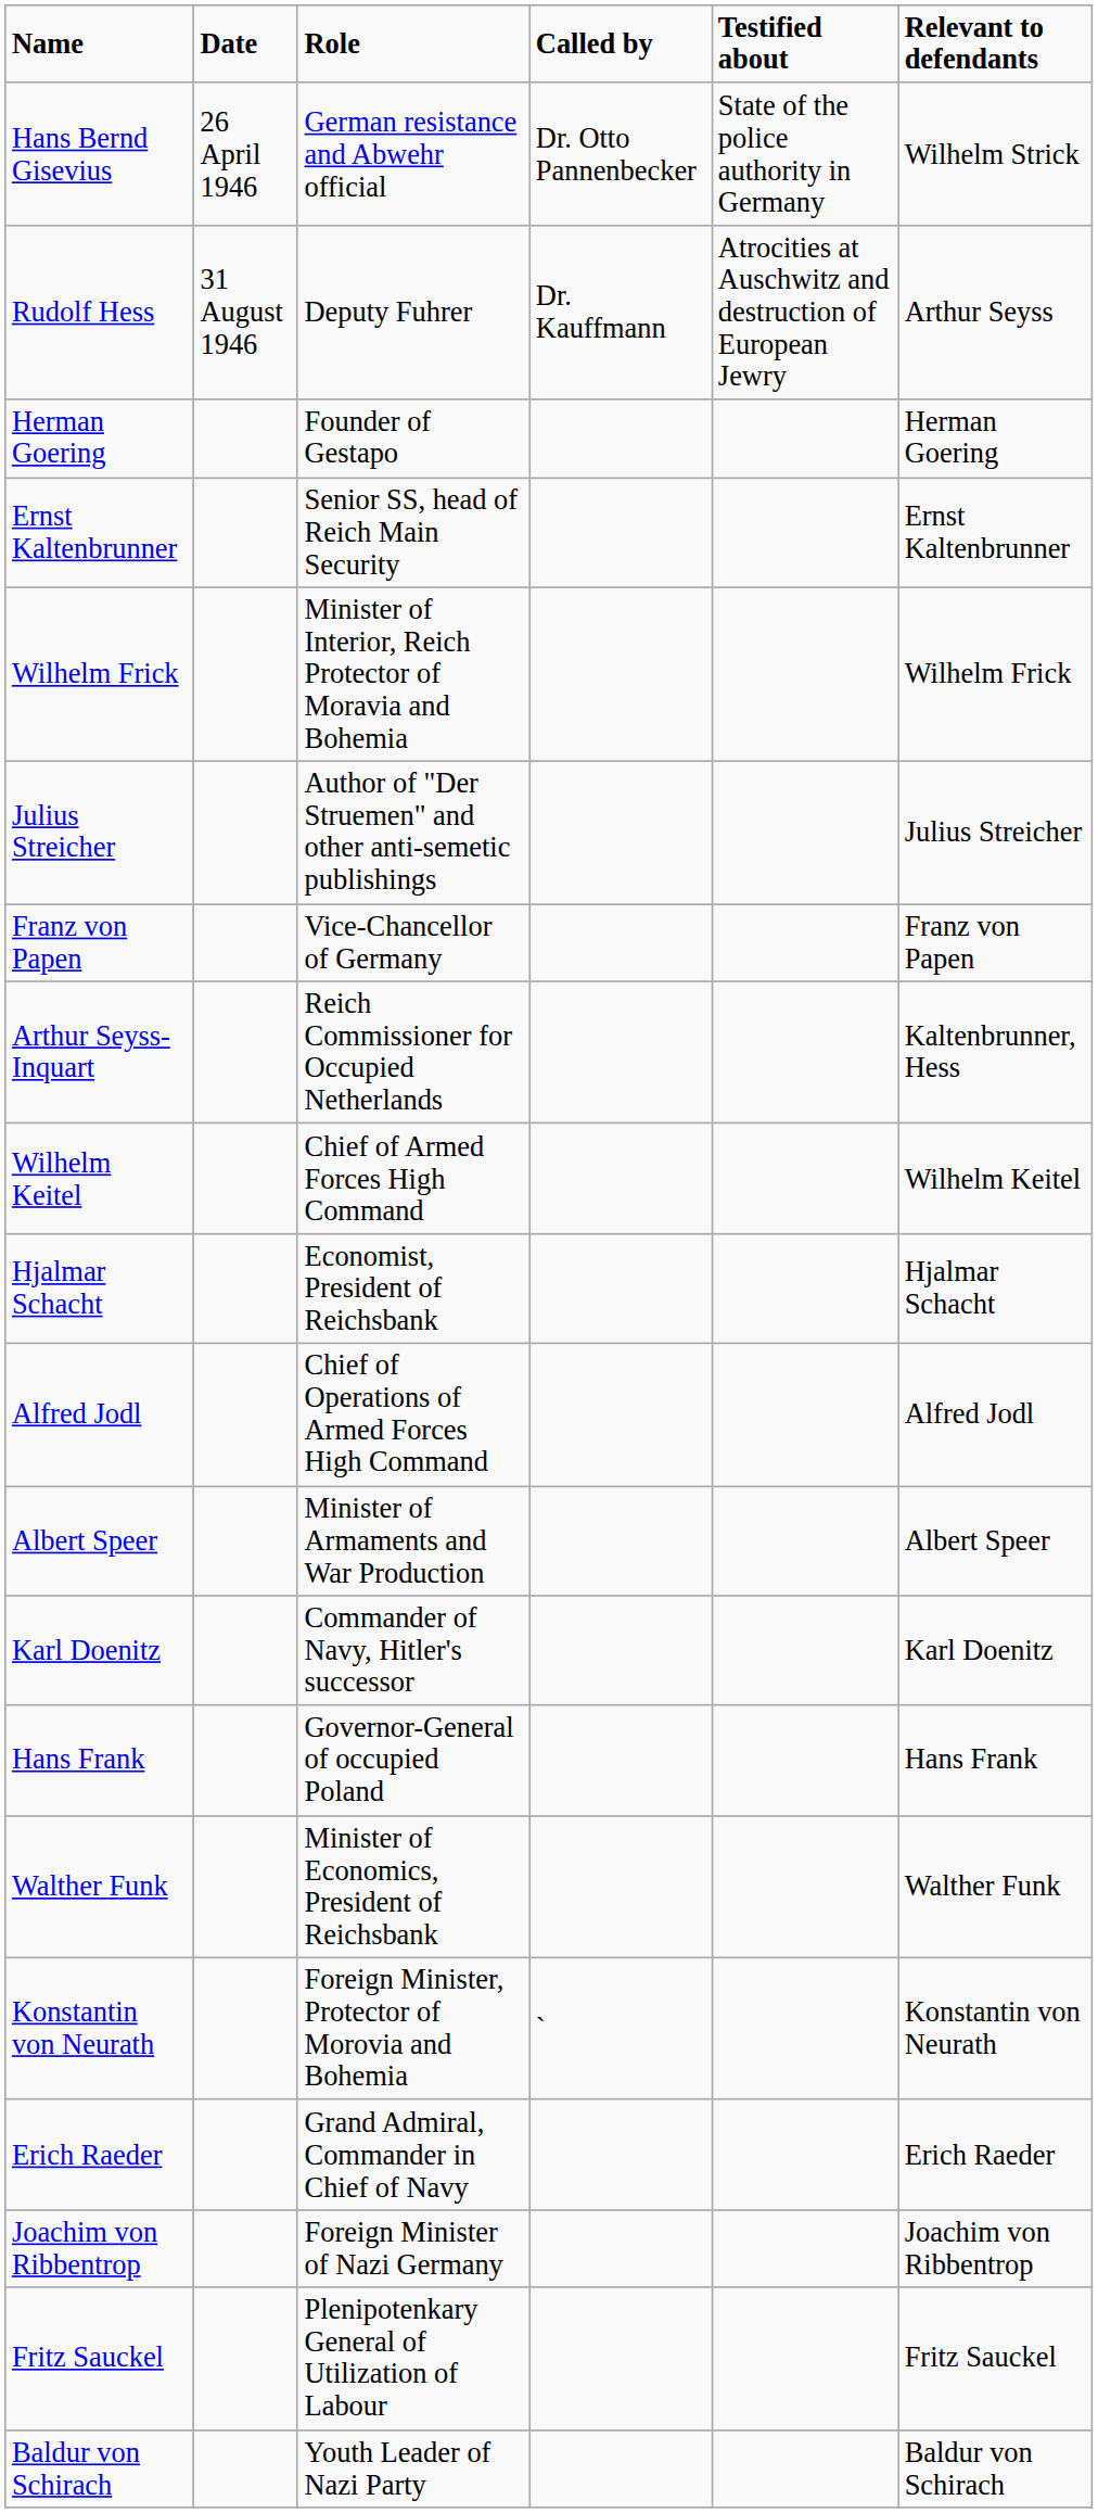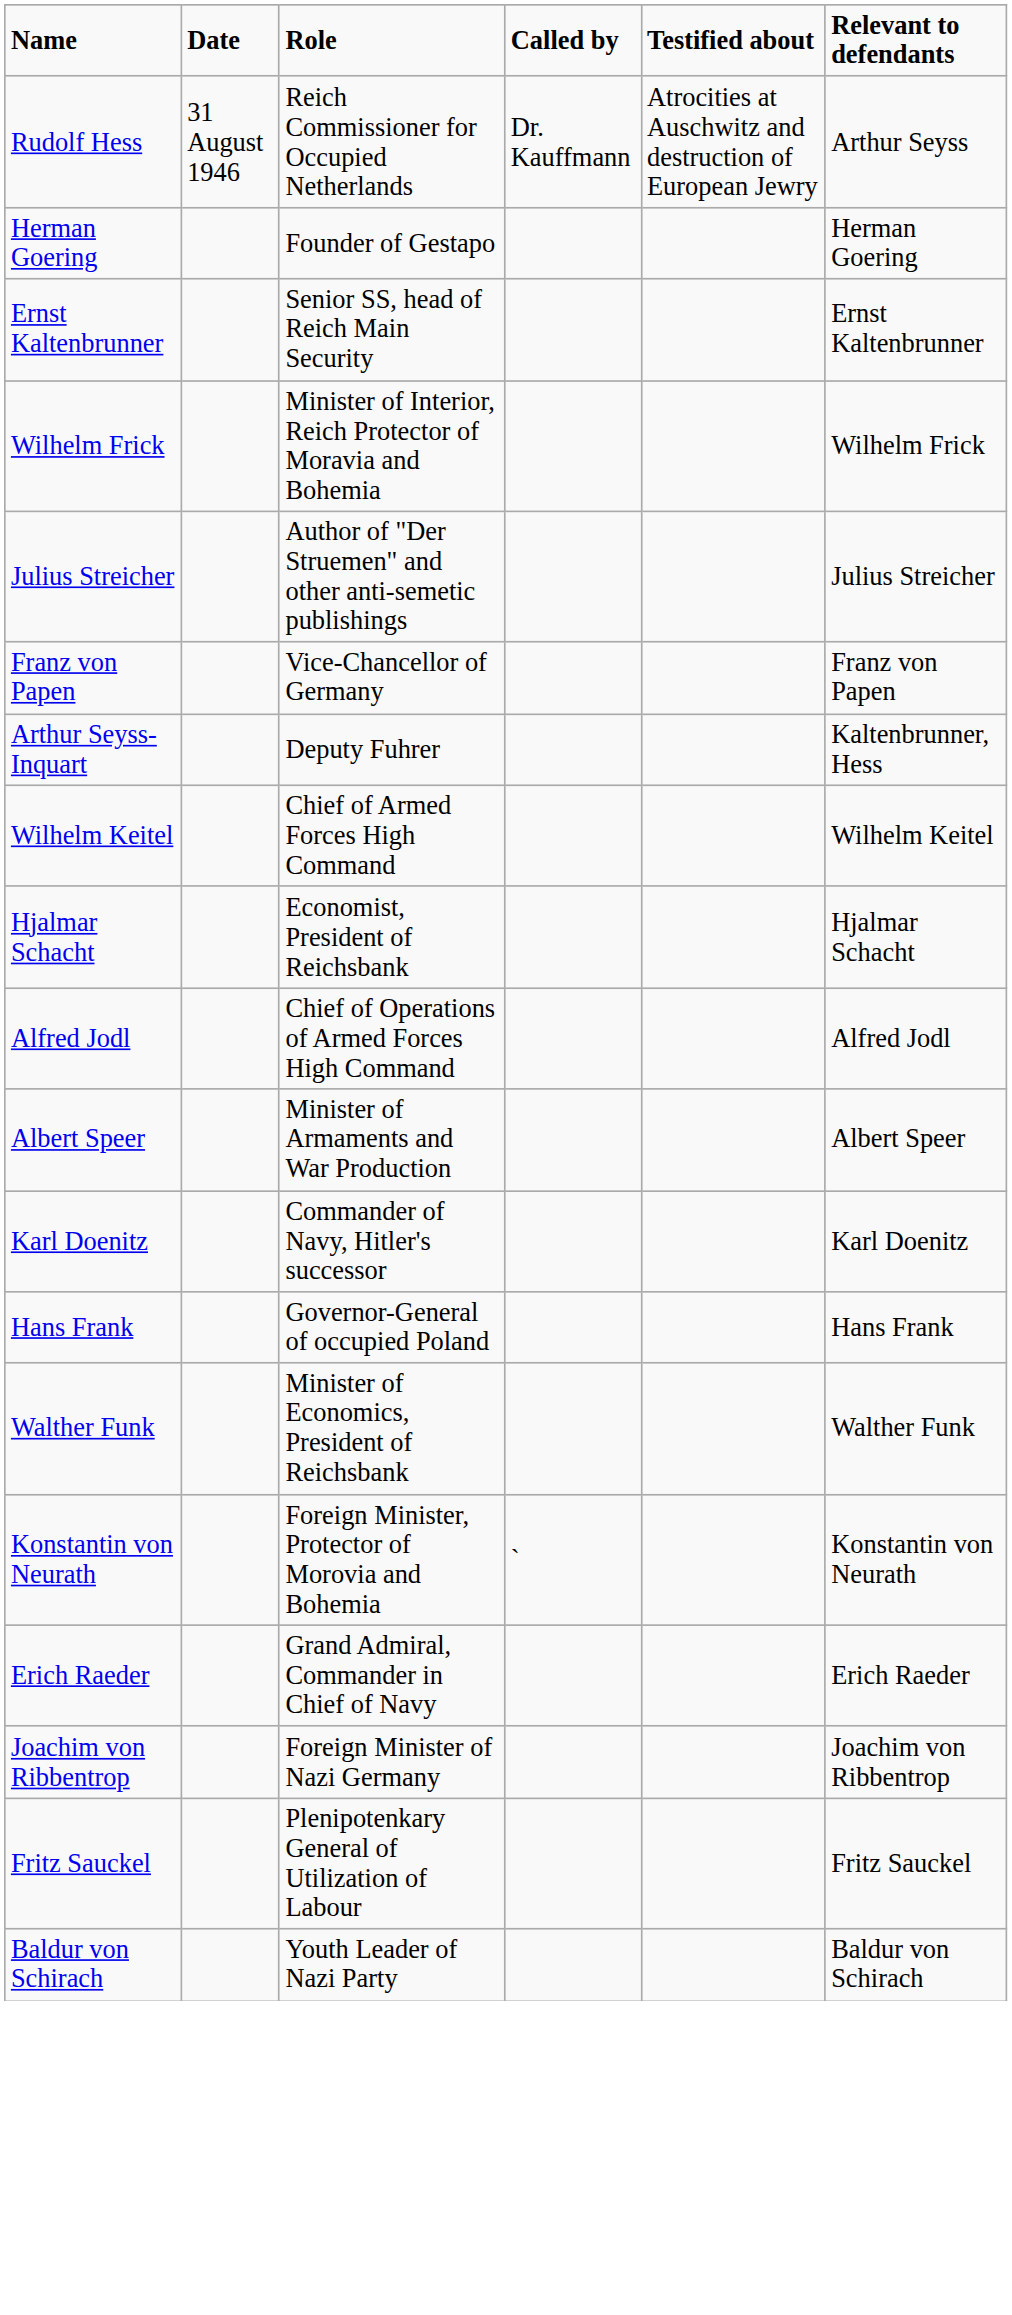- row: Hans Bernd Gisevius | 26 April 1946 | German resistance and Abwehr official | Dr. Otto Pannenbecker | State of the police authority in Germany | Wilhelm Strick
Rudolf Hess | Role: Deputy Fuhrer -> Reich Commissioner for Occupied Netherlands
Arthur Seyss-Inquart | Role: Reich Commissioner for Occupied Netherlands -> Deputy Fuhrer
